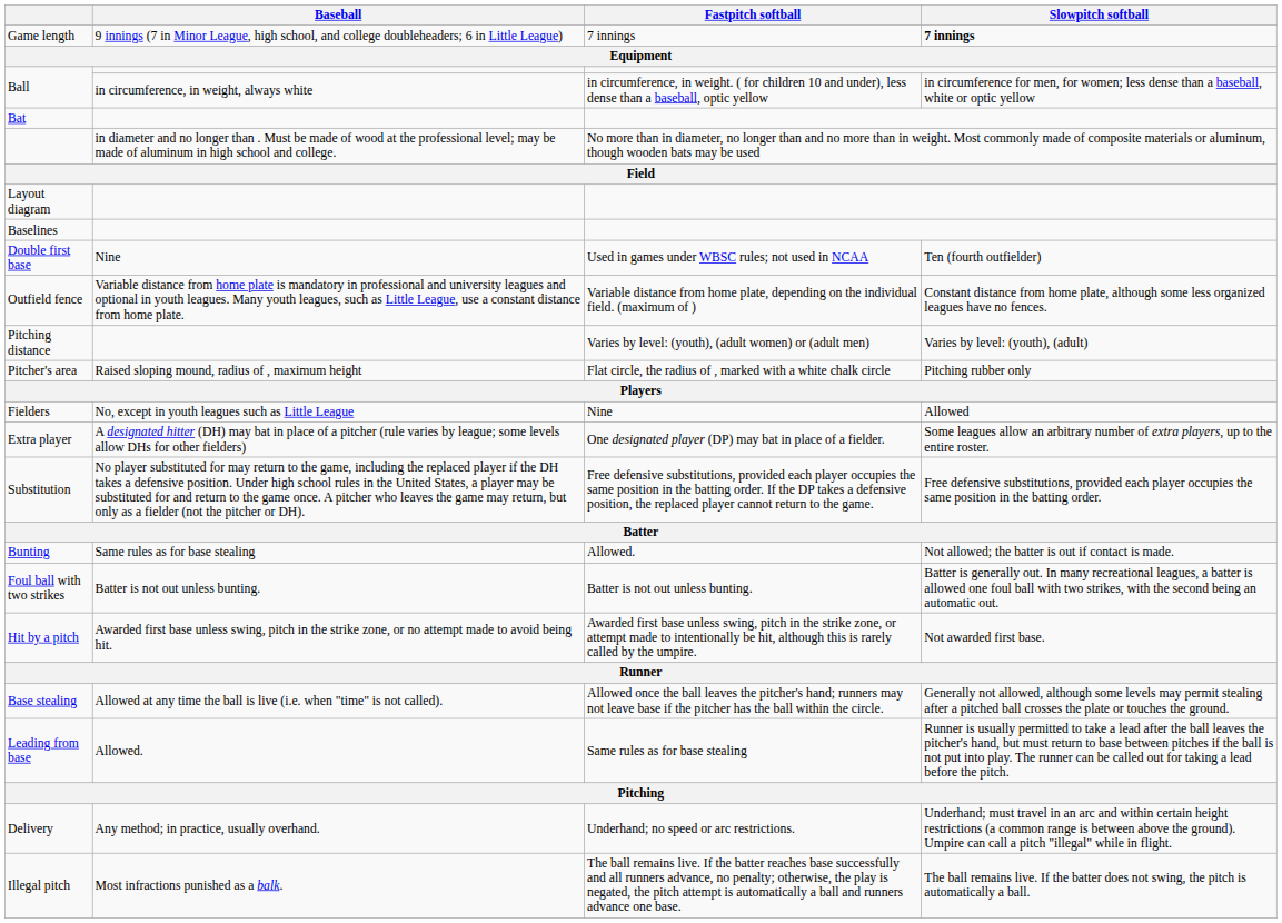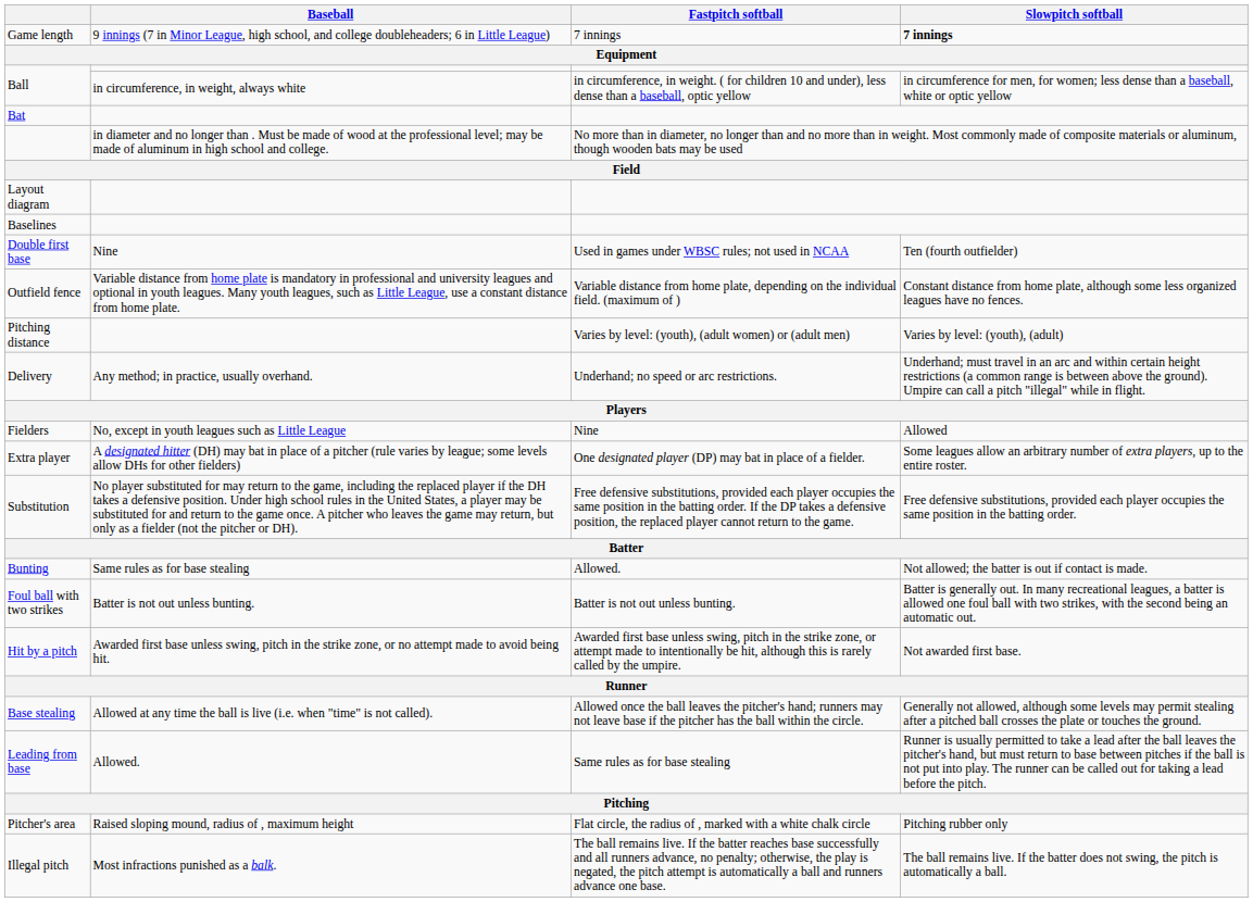rows swapped: Pitcher's area <-> Delivery
